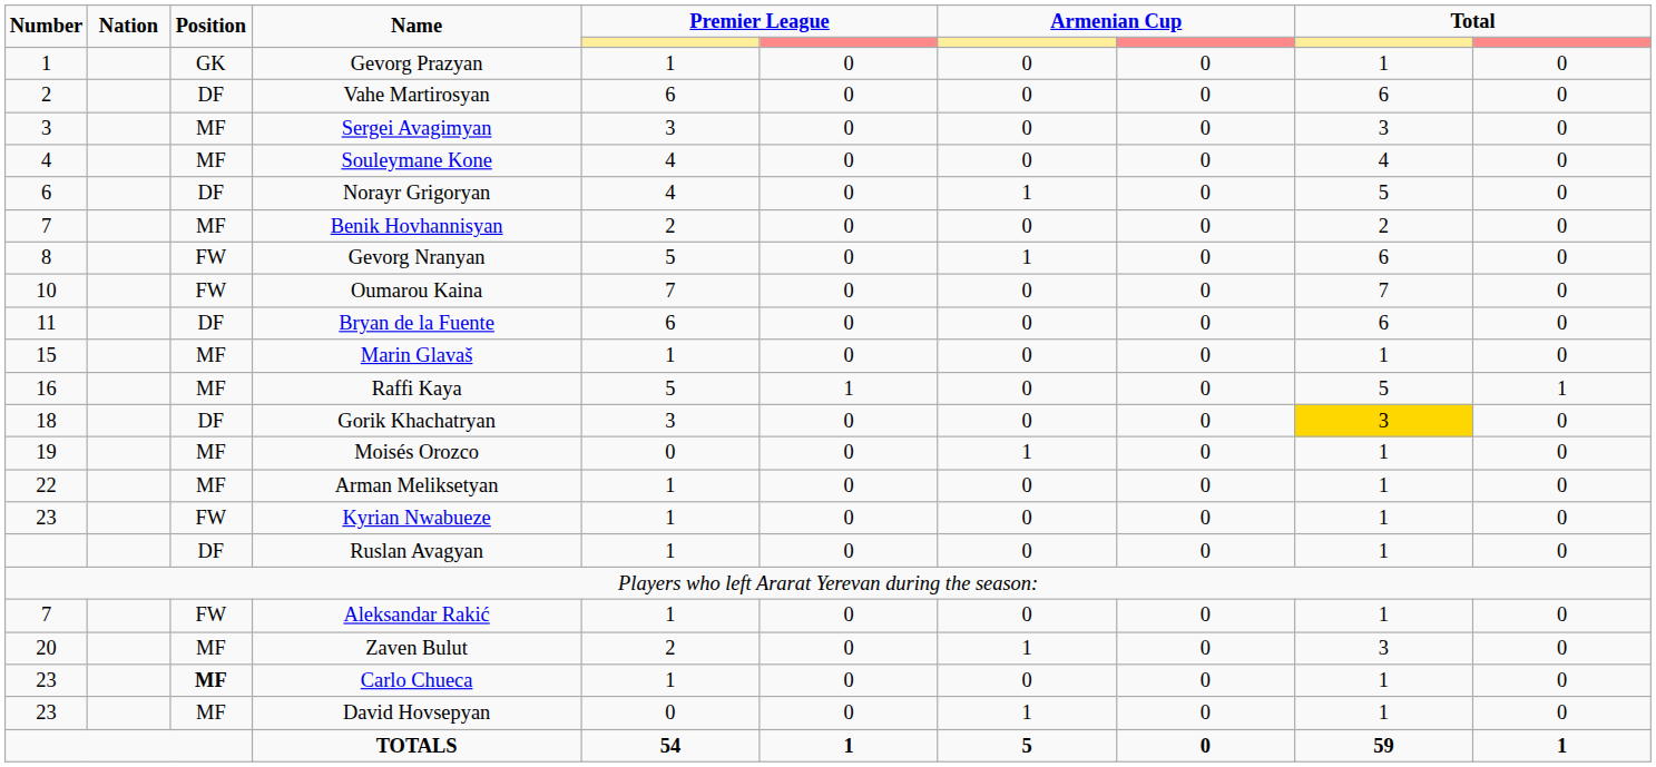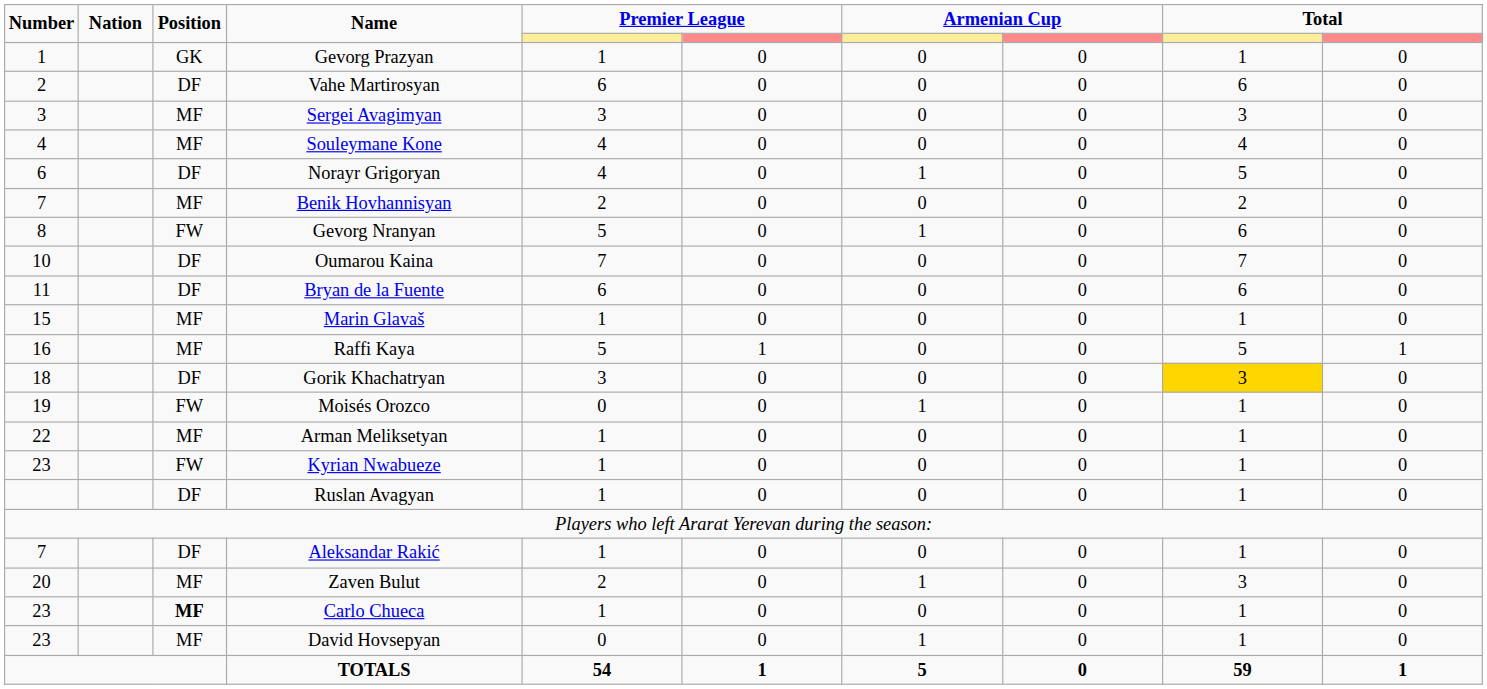Oumarou Kaina | Position: FW -> DF
Moisés Orozco | Position: MF -> FW
Aleksandar Rakić | Position: FW -> DF
